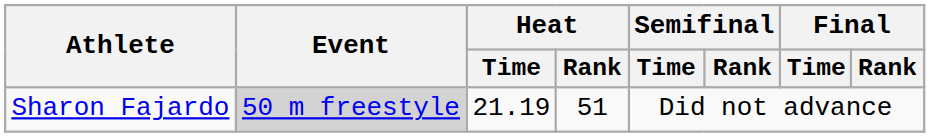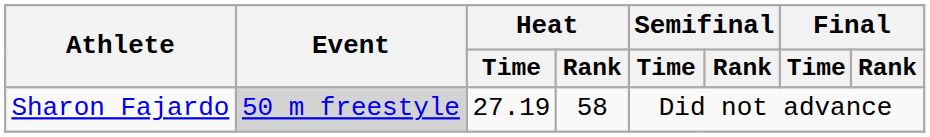Sharon Fajardo | Heat / Time: 21.19 -> 27.19
Sharon Fajardo | Heat / Rank: 51 -> 58
